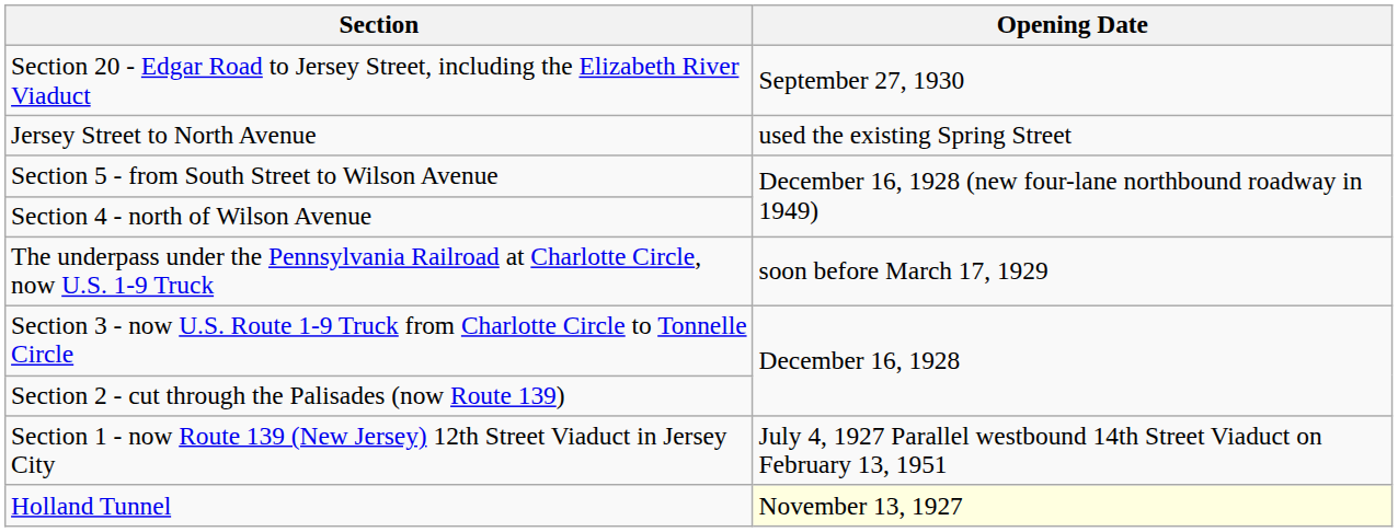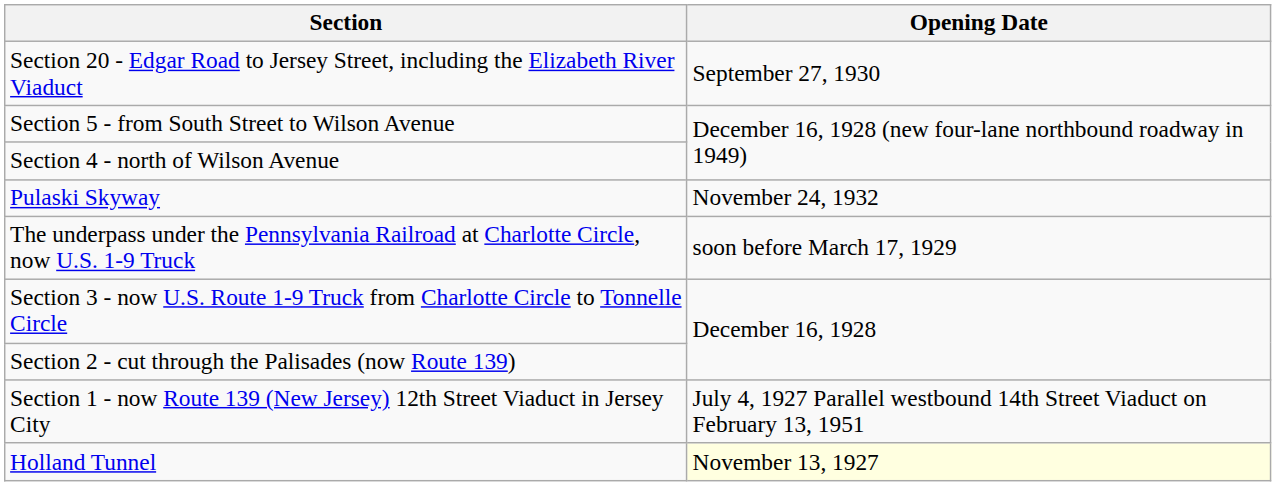- row: Jersey Street to North Avenue | used the existing Spring Street
+ row: Pulaski Skyway | November 24, 1932
